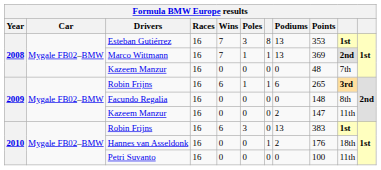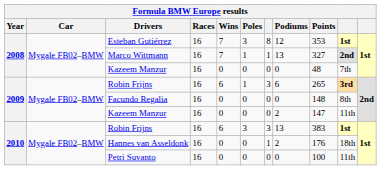Esteban Gutiérrez | Podiums: 13 -> 12
Marco Wittmann | Points: 369 -> 327
2009 / Robin Frijns | column 7: 1 -> 3
2010 / Robin Frijns | column 7: 0 -> 3
